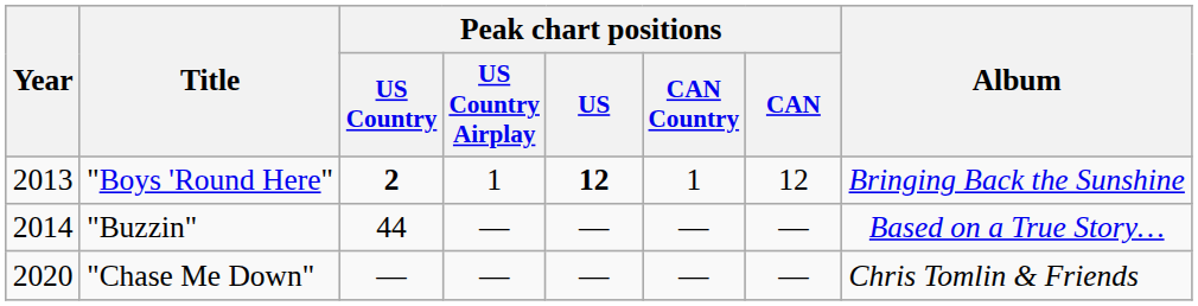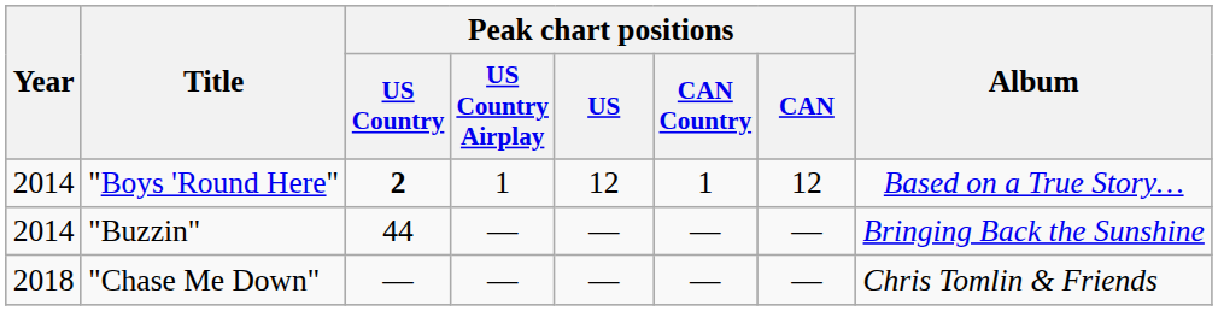"Boys 'Round Here" | Year: 2013 -> 2014
"Boys 'Round Here" | Peak chart positions / US: bold -> normal
"Boys 'Round Here" | Album: Bringing Back the Sunshine -> Based on a True Story…
"Buzzin" | Album: Based on a True Story… -> Bringing Back the Sunshine
"Chase Me Down" | Year: 2020 -> 2018
